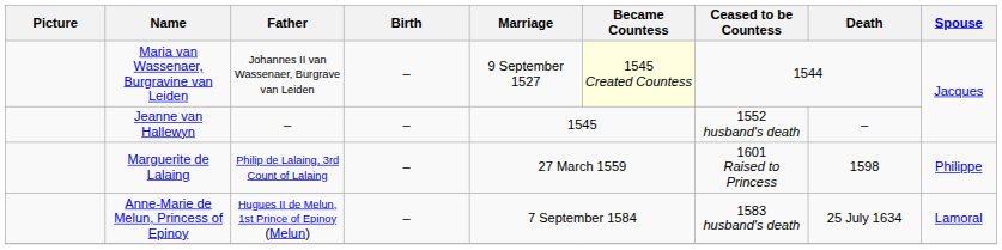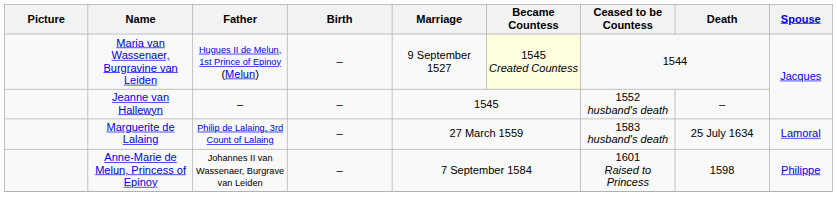Maria van Wassenaer, Burgravine van Leiden | Father: Johannes II van Wassenaer, Burgrave van Leiden -> Hugues II de Melun, 1st Prince of Epinoy (Melun)
Marguerite de Lalaing | Ceased to be Countess: 1601 Raised to Princess -> 1583 husband's death
Marguerite de Lalaing | Death: 1598 -> 25 July 1634
Marguerite de Lalaing | Spouse: Philippe -> Lamoral
Anne-Marie de Melun, Princess of Epinoy | Father: Hugues II de Melun, 1st Prince of Epinoy (Melun) -> Johannes II van Wassenaer, Burgrave van Leiden
Anne-Marie de Melun, Princess of Epinoy | Ceased to be Countess: 1583 husband's death -> 1601 Raised to Princess
Anne-Marie de Melun, Princess of Epinoy | Death: 25 July 1634 -> 1598
Anne-Marie de Melun, Princess of Epinoy | Spouse: Lamoral -> Philippe
